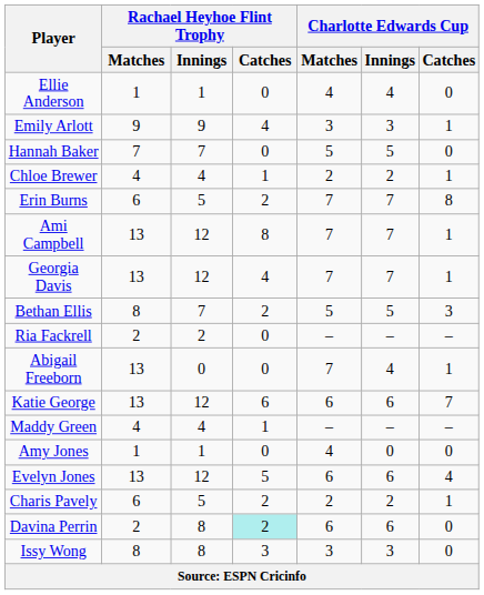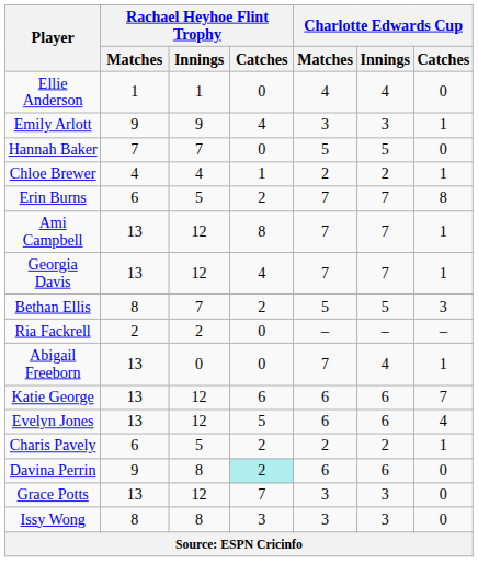- row: Maddy Green | 4 | 4 | 1 | – | – | –
- row: Amy Jones | 1 | 1 | 0 | 4 | 0 | 0
Davina Perrin | Rachael Heyhoe Flint Trophy / Matches: 2 -> 9
+ row: Grace Potts | 13 | 12 | 7 | 3 | 3 | 0
